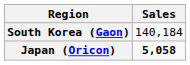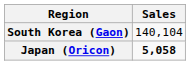South Korea (Gaon) | Sales: 140,184 -> 140,104
